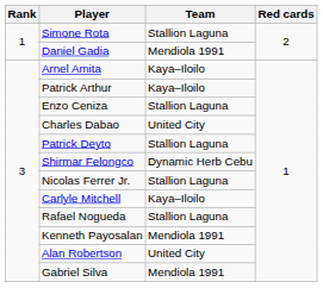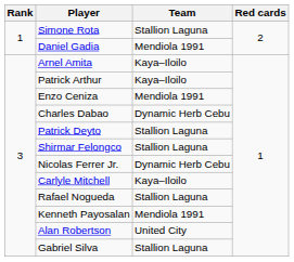Enzo Ceniza | Team: Stallion Laguna -> Mendiola 1991
Charles Dabao | Team: United City -> Dynamic Herb Cebu
Shirmar Felongco | Team: Dynamic Herb Cebu -> Stallion Laguna
Nicolas Ferrer Jr. | Team: Stallion Laguna -> Dynamic Herb Cebu
Gabriel Silva | Team: Mendiola 1991 -> Stallion Laguna
